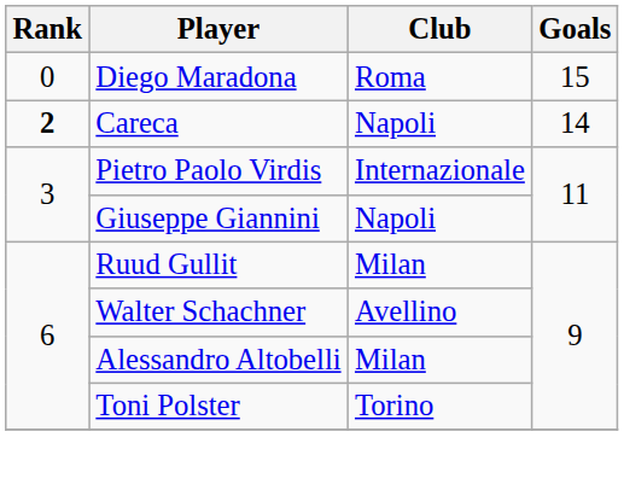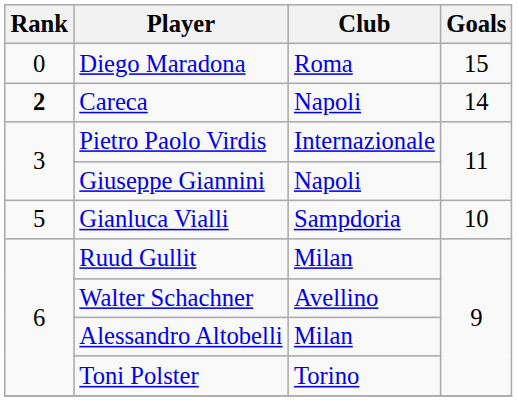+ row: 5 | Gianluca Vialli | Sampdoria | 10
